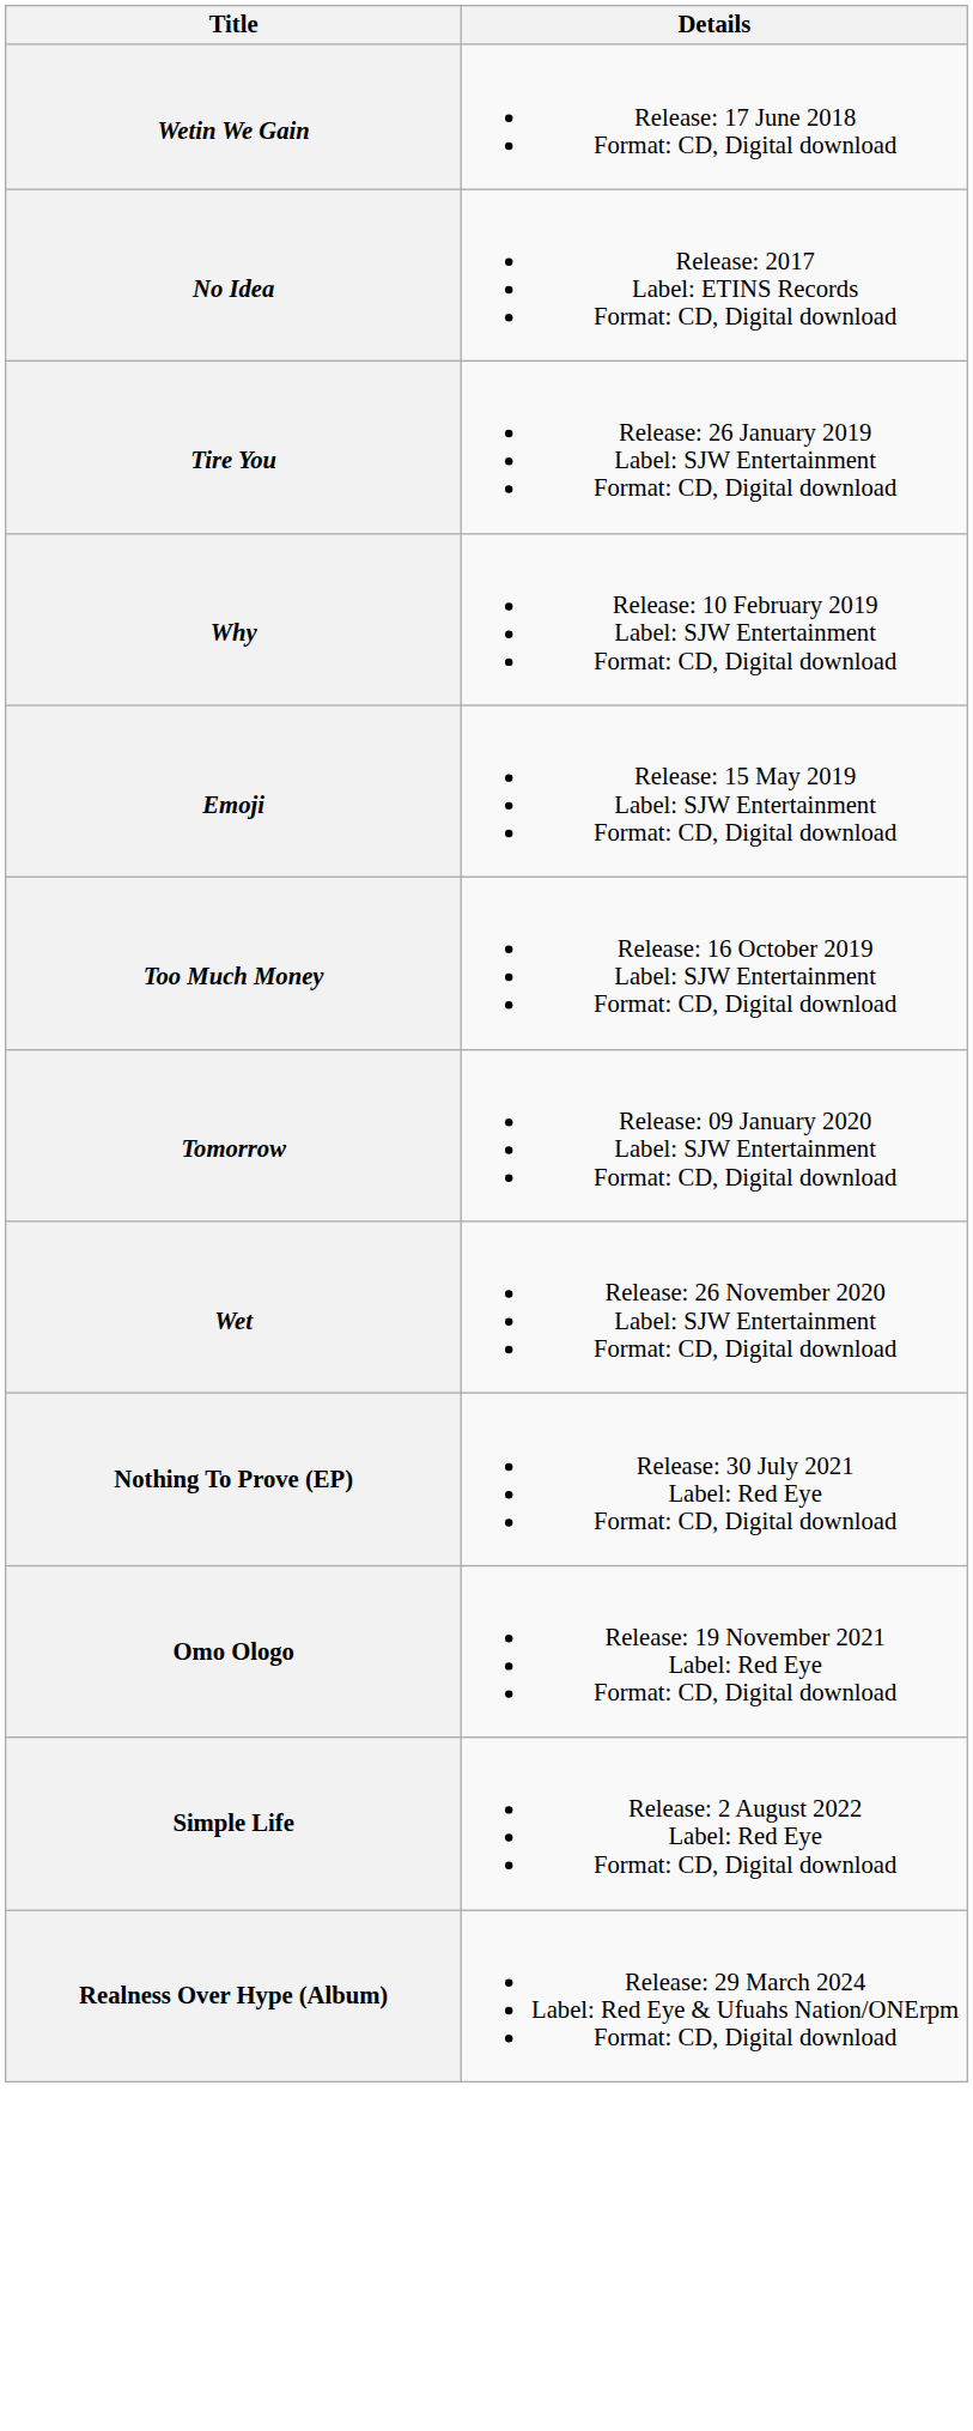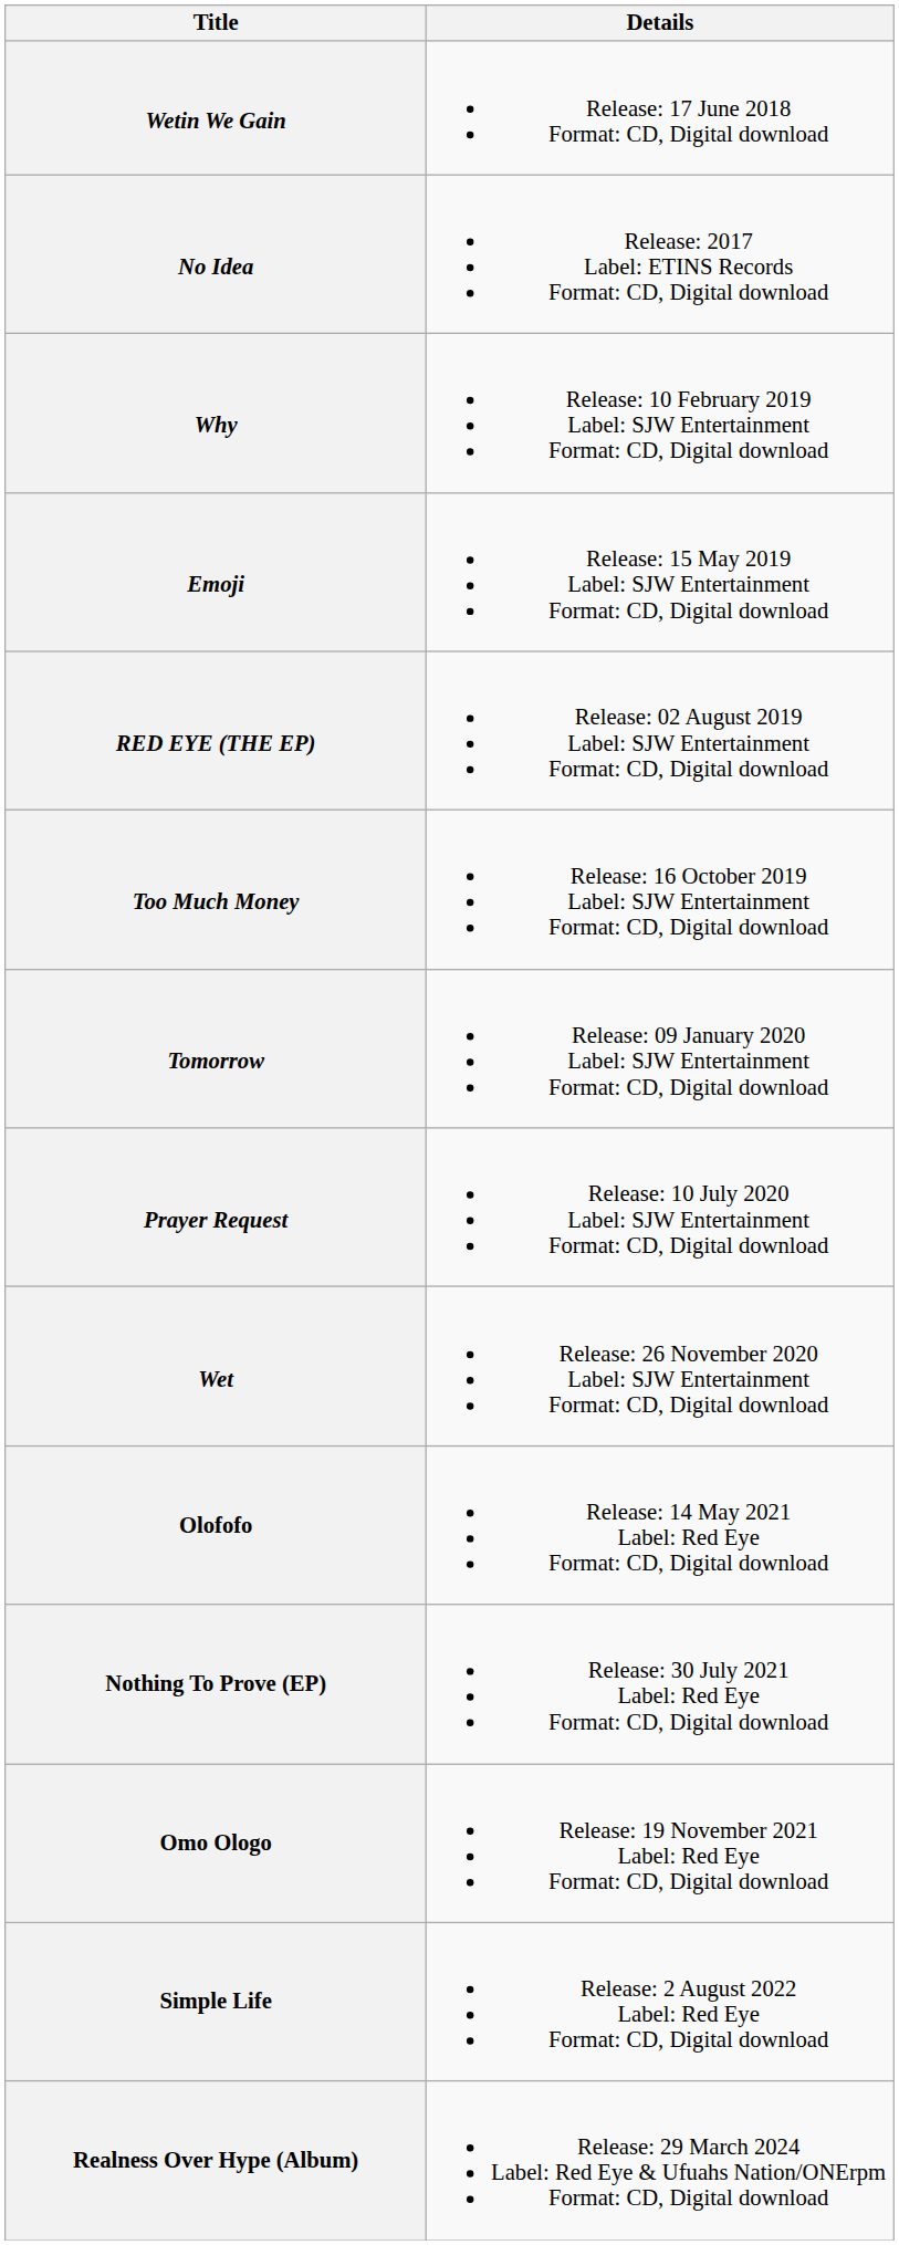- row: Tire You | Release: 26 January 2019 Label: SJW Entertainment Format: CD, Digital download
+ row: RED EYE (THE EP) | Release: 02 August 2019 Label: SJW Entertainment Format: CD, Digital download
+ row: Prayer Request | Release: 10 July 2020 Label: SJW Entertainment Format: CD, Digital download
+ row: Olofofo | Release: 14 May 2021 Label: Red Eye Format: CD, Digital download
